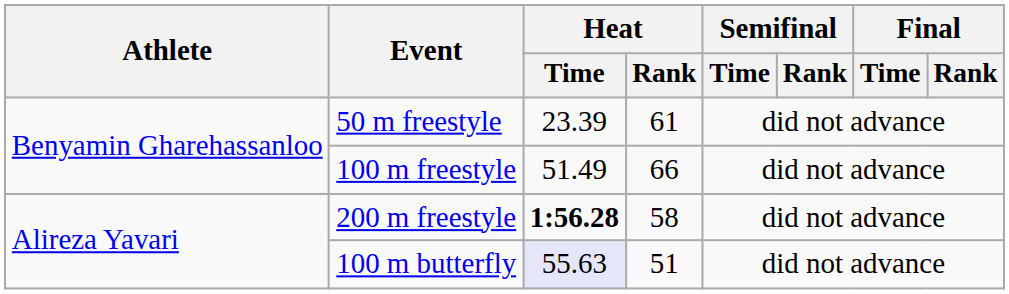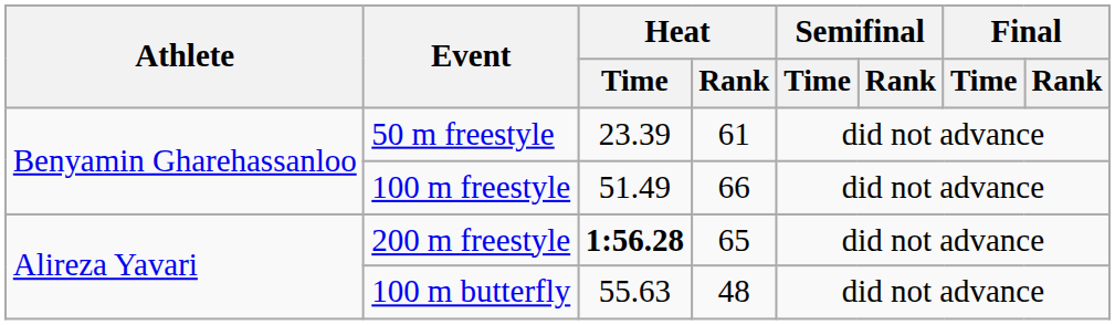200 m freestyle | Heat / Rank: 58 -> 65
100 m butterfly | Heat / Time: lavender background -> no background
100 m butterfly | Heat / Rank: 51 -> 48
